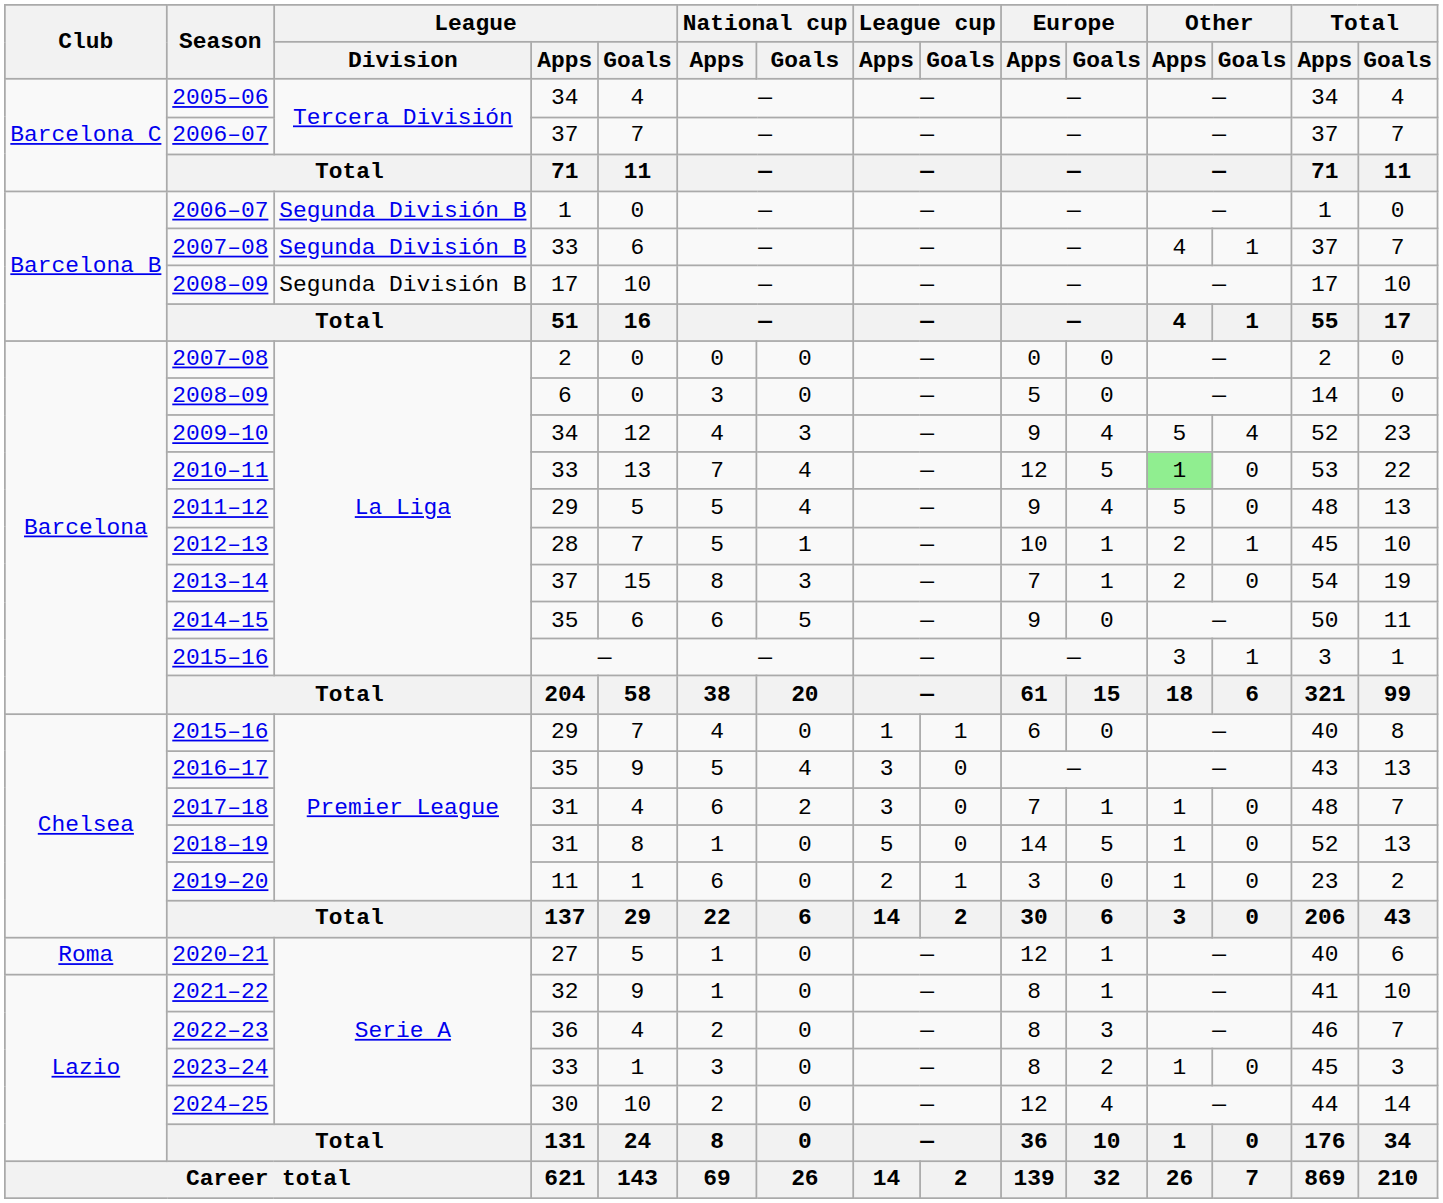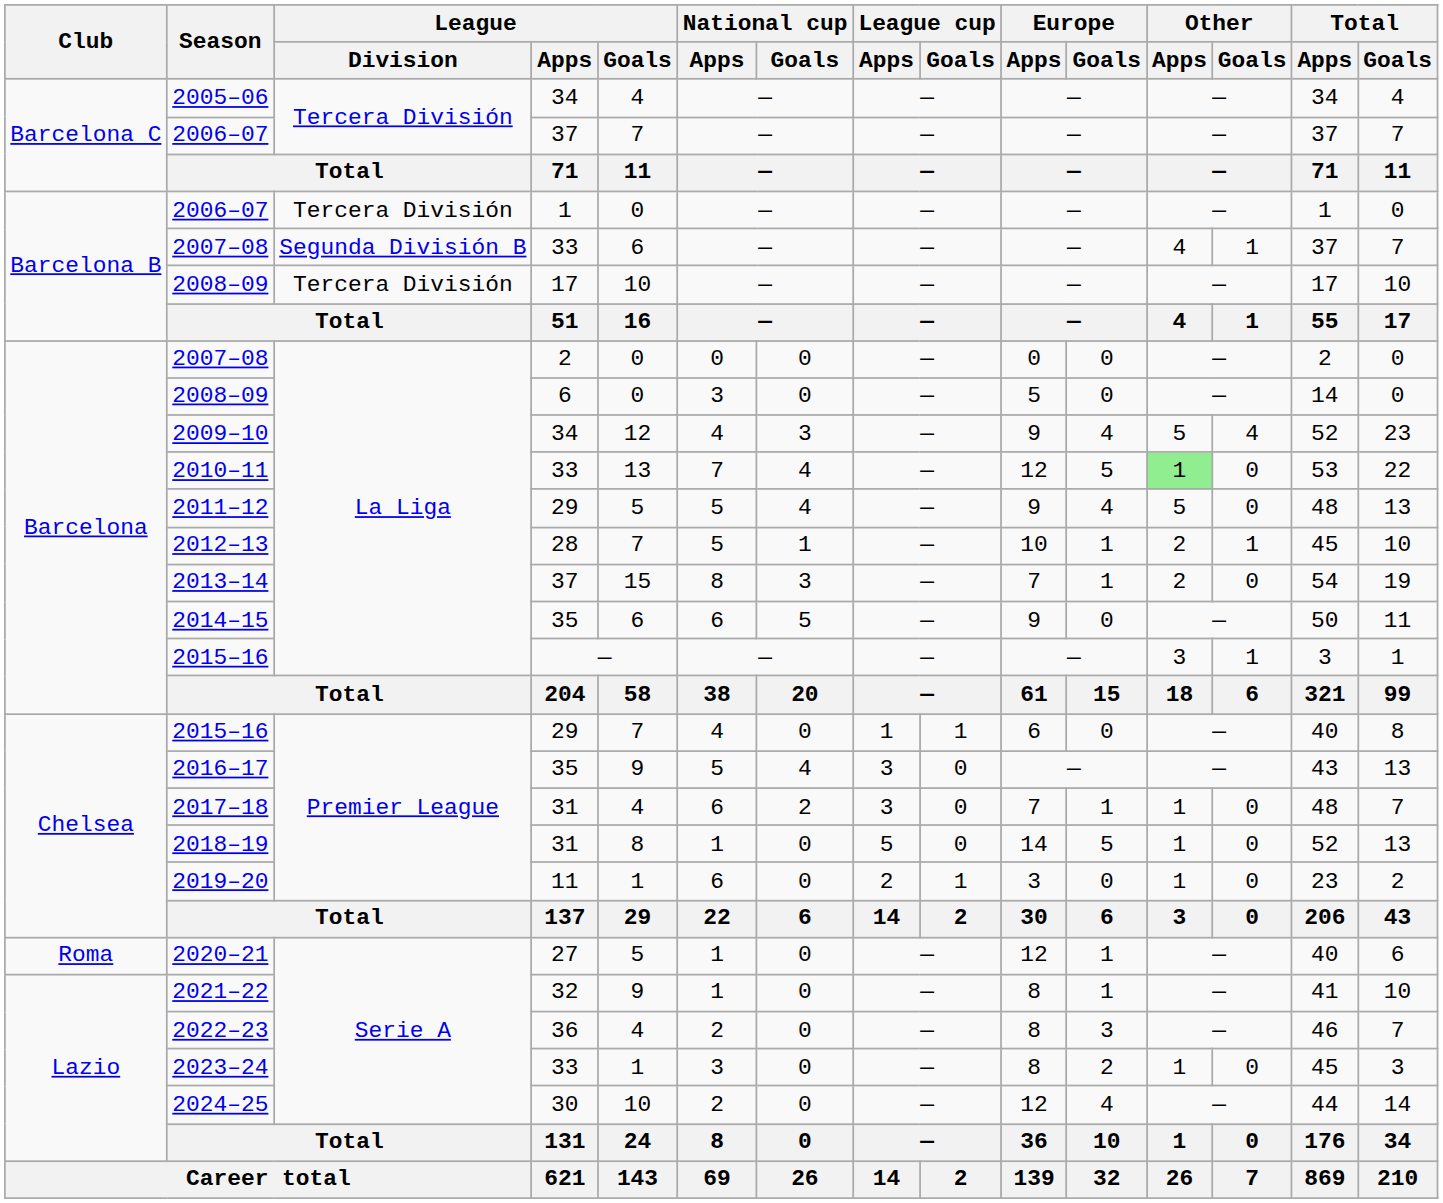2006–07 / 1 | League / Division: Segunda División B -> Tercera División
2008–09 / 17 | League / Division: Segunda División B -> Tercera División
